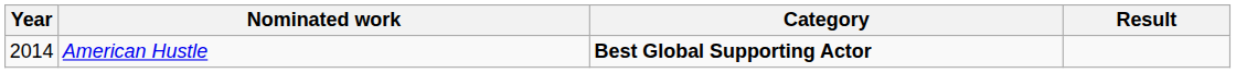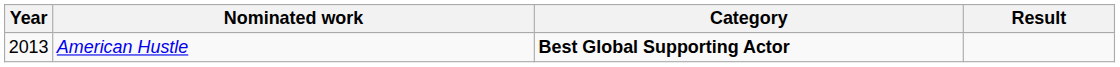American Hustle | Year: 2014 -> 2013
